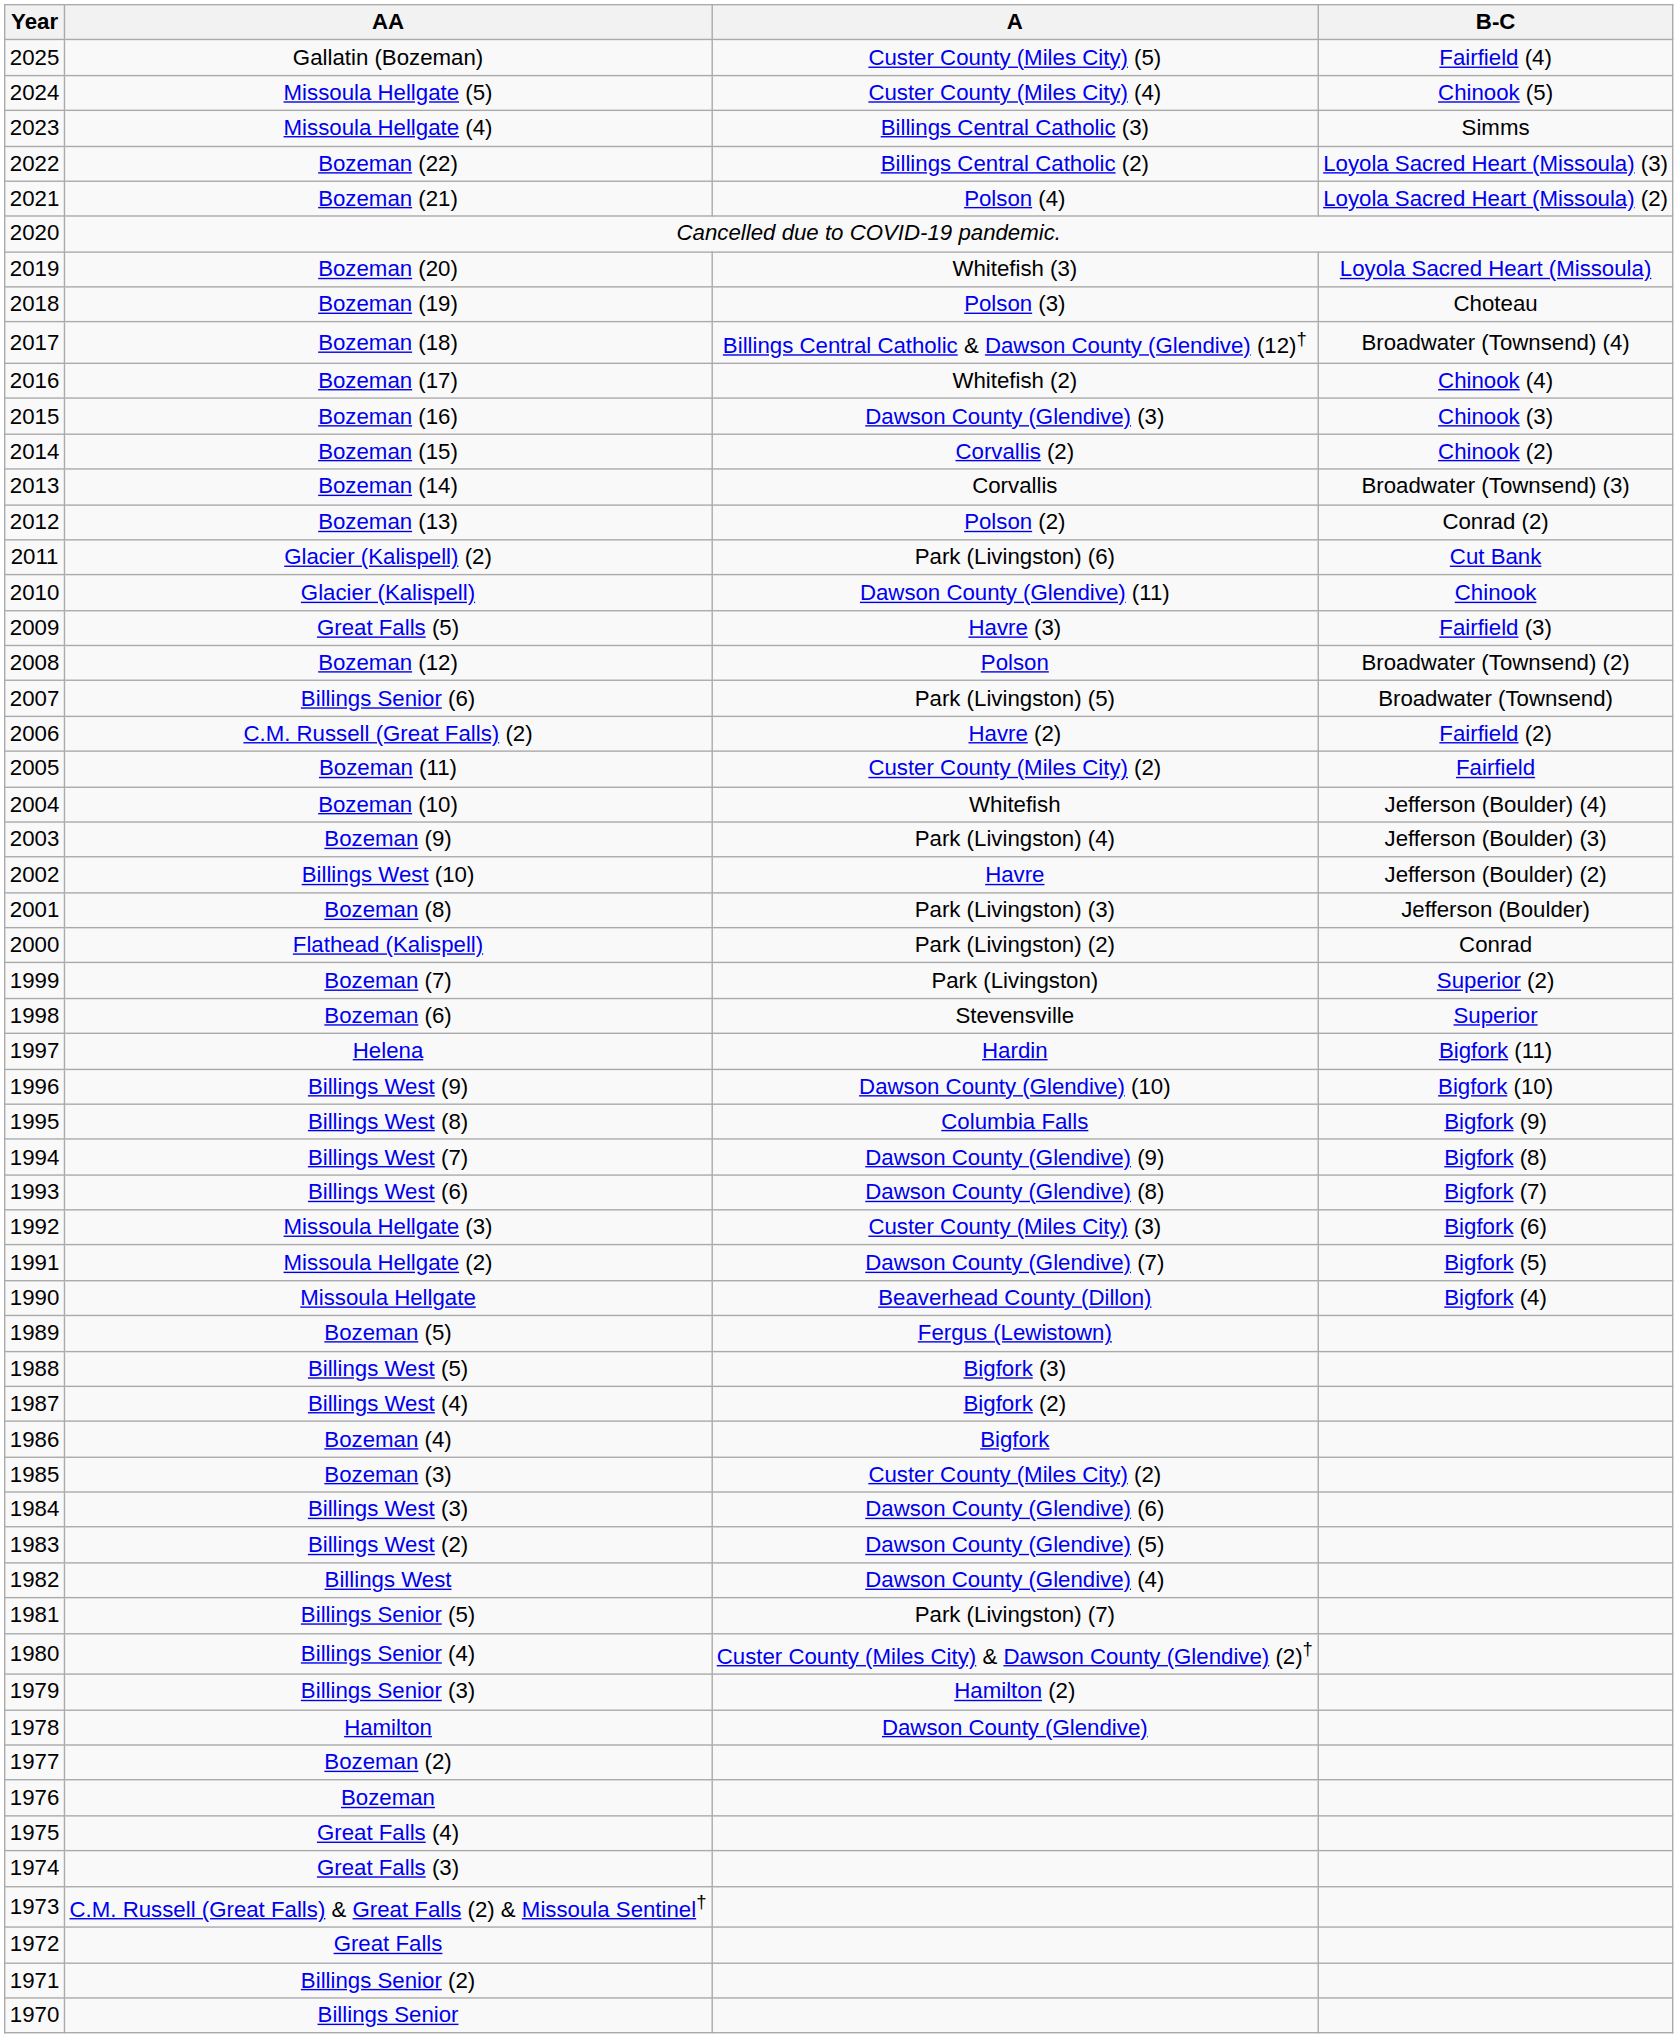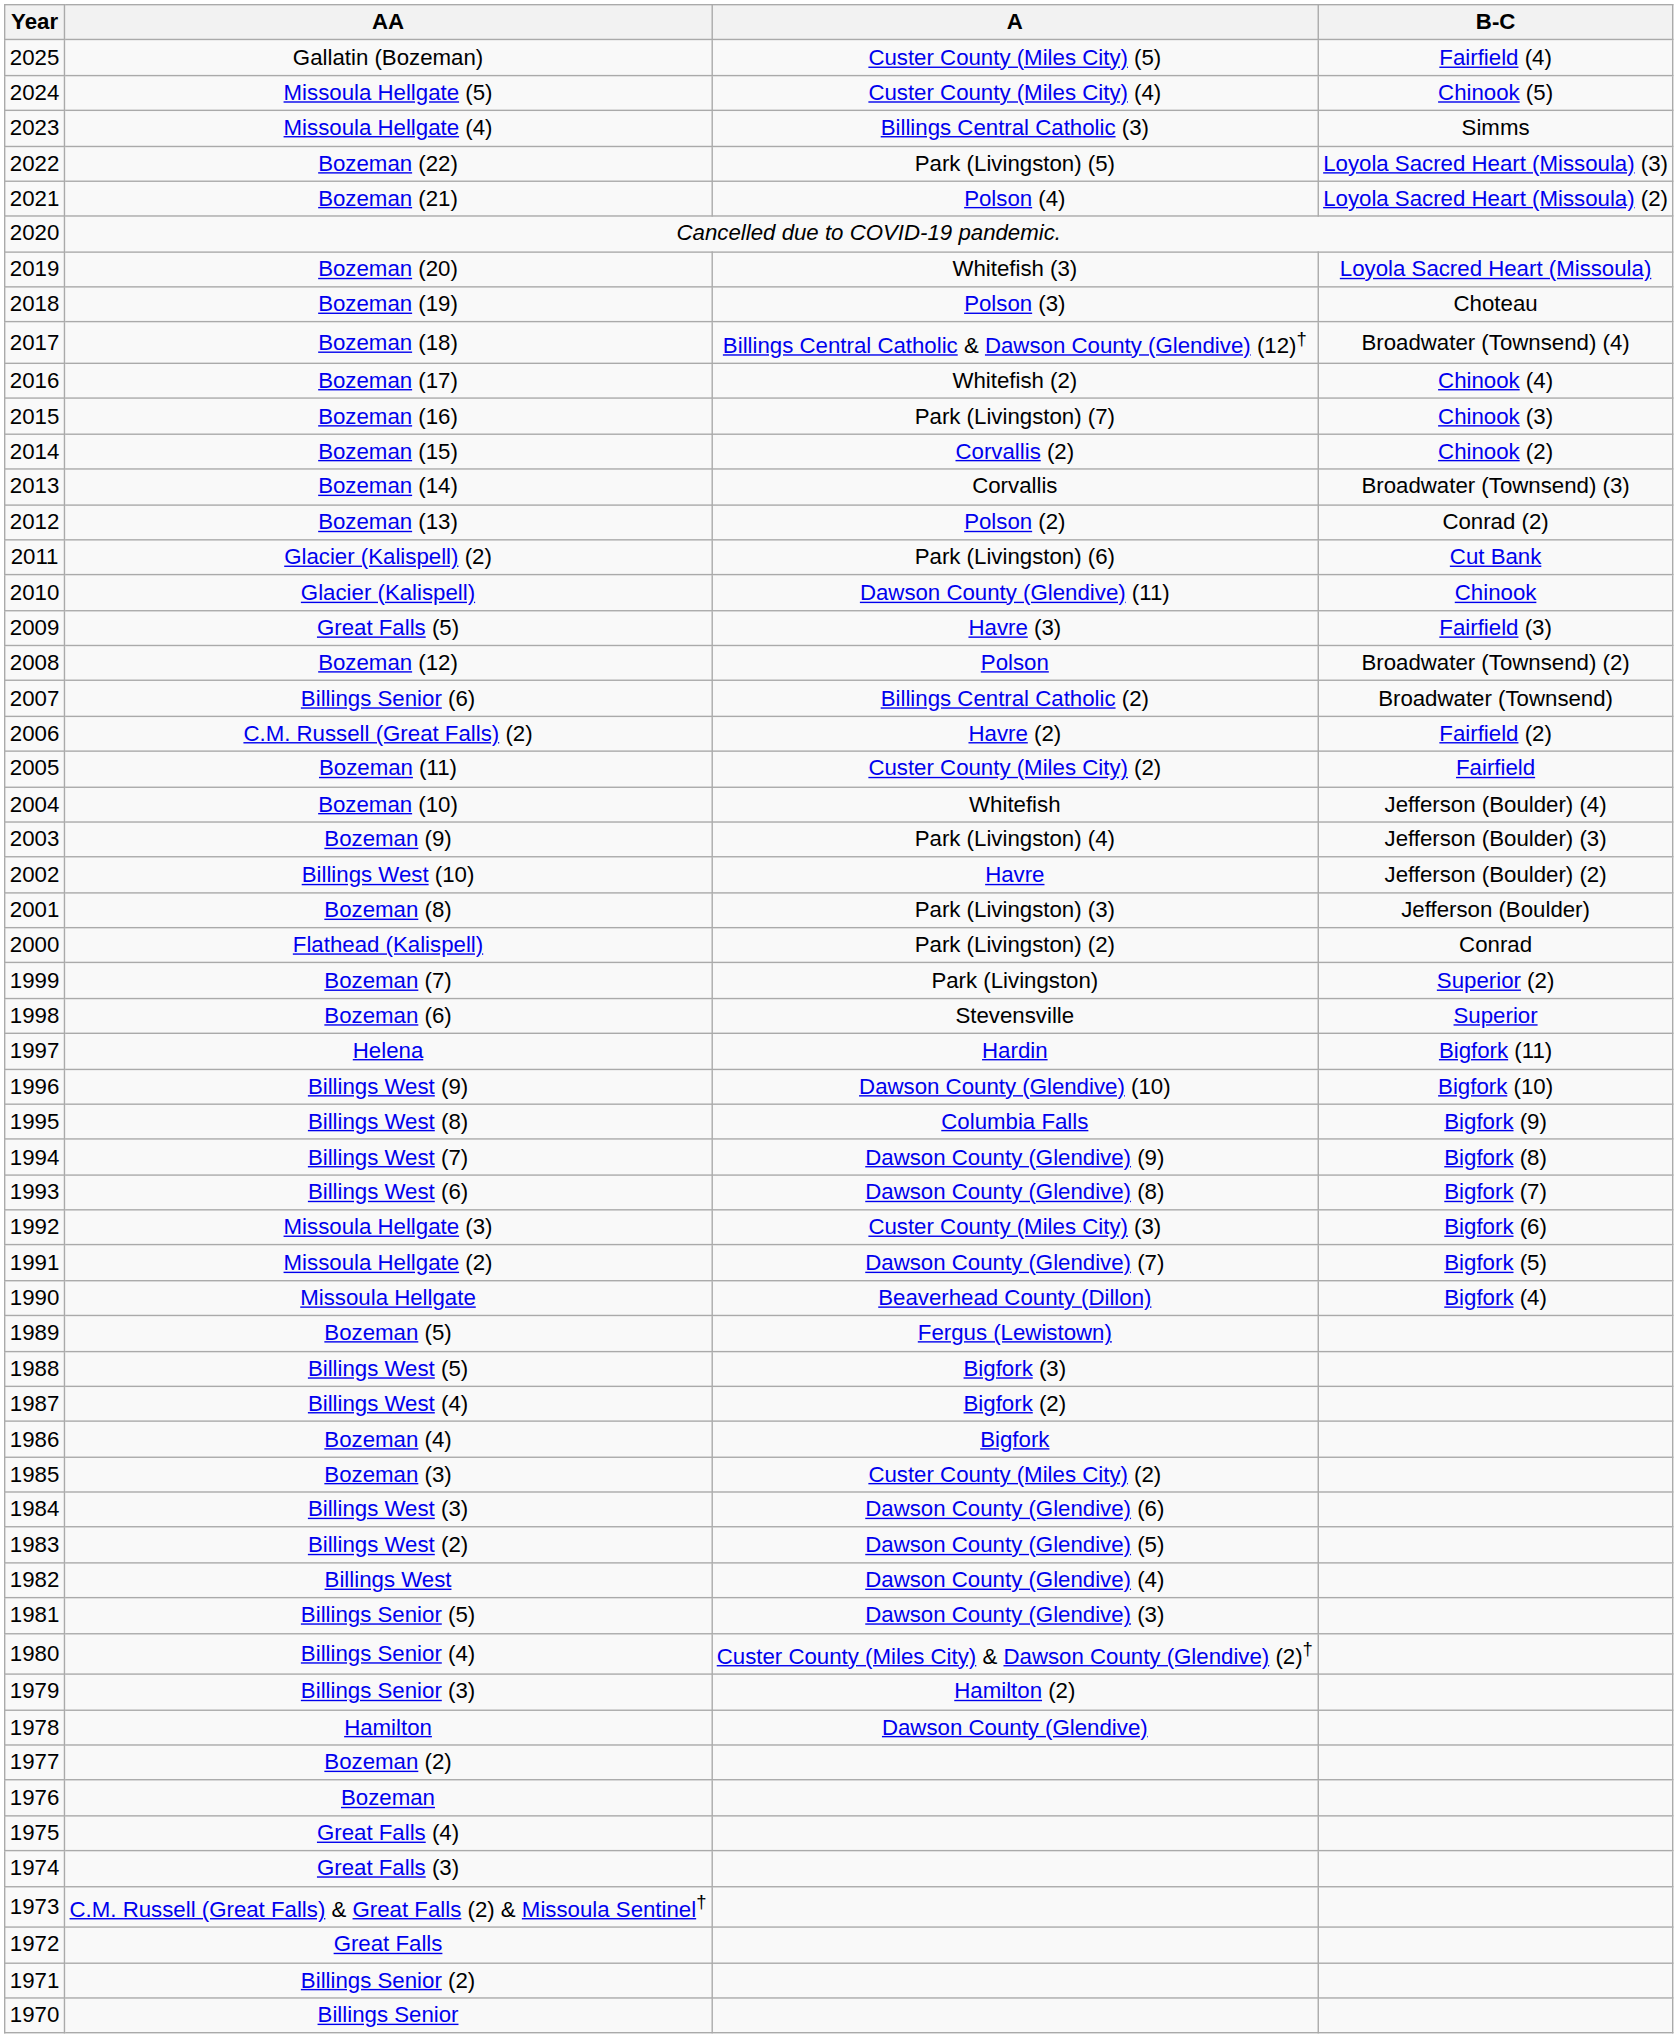Bozeman (22) | A: Billings Central Catholic (2) -> Park (Livingston) (5)
Bozeman (16) | A: Dawson County (Glendive) (3) -> Park (Livingston) (7)
Billings Senior (6) | A: Park (Livingston) (5) -> Billings Central Catholic (2)
Billings Senior (5) | A: Park (Livingston) (7) -> Dawson County (Glendive) (3)
